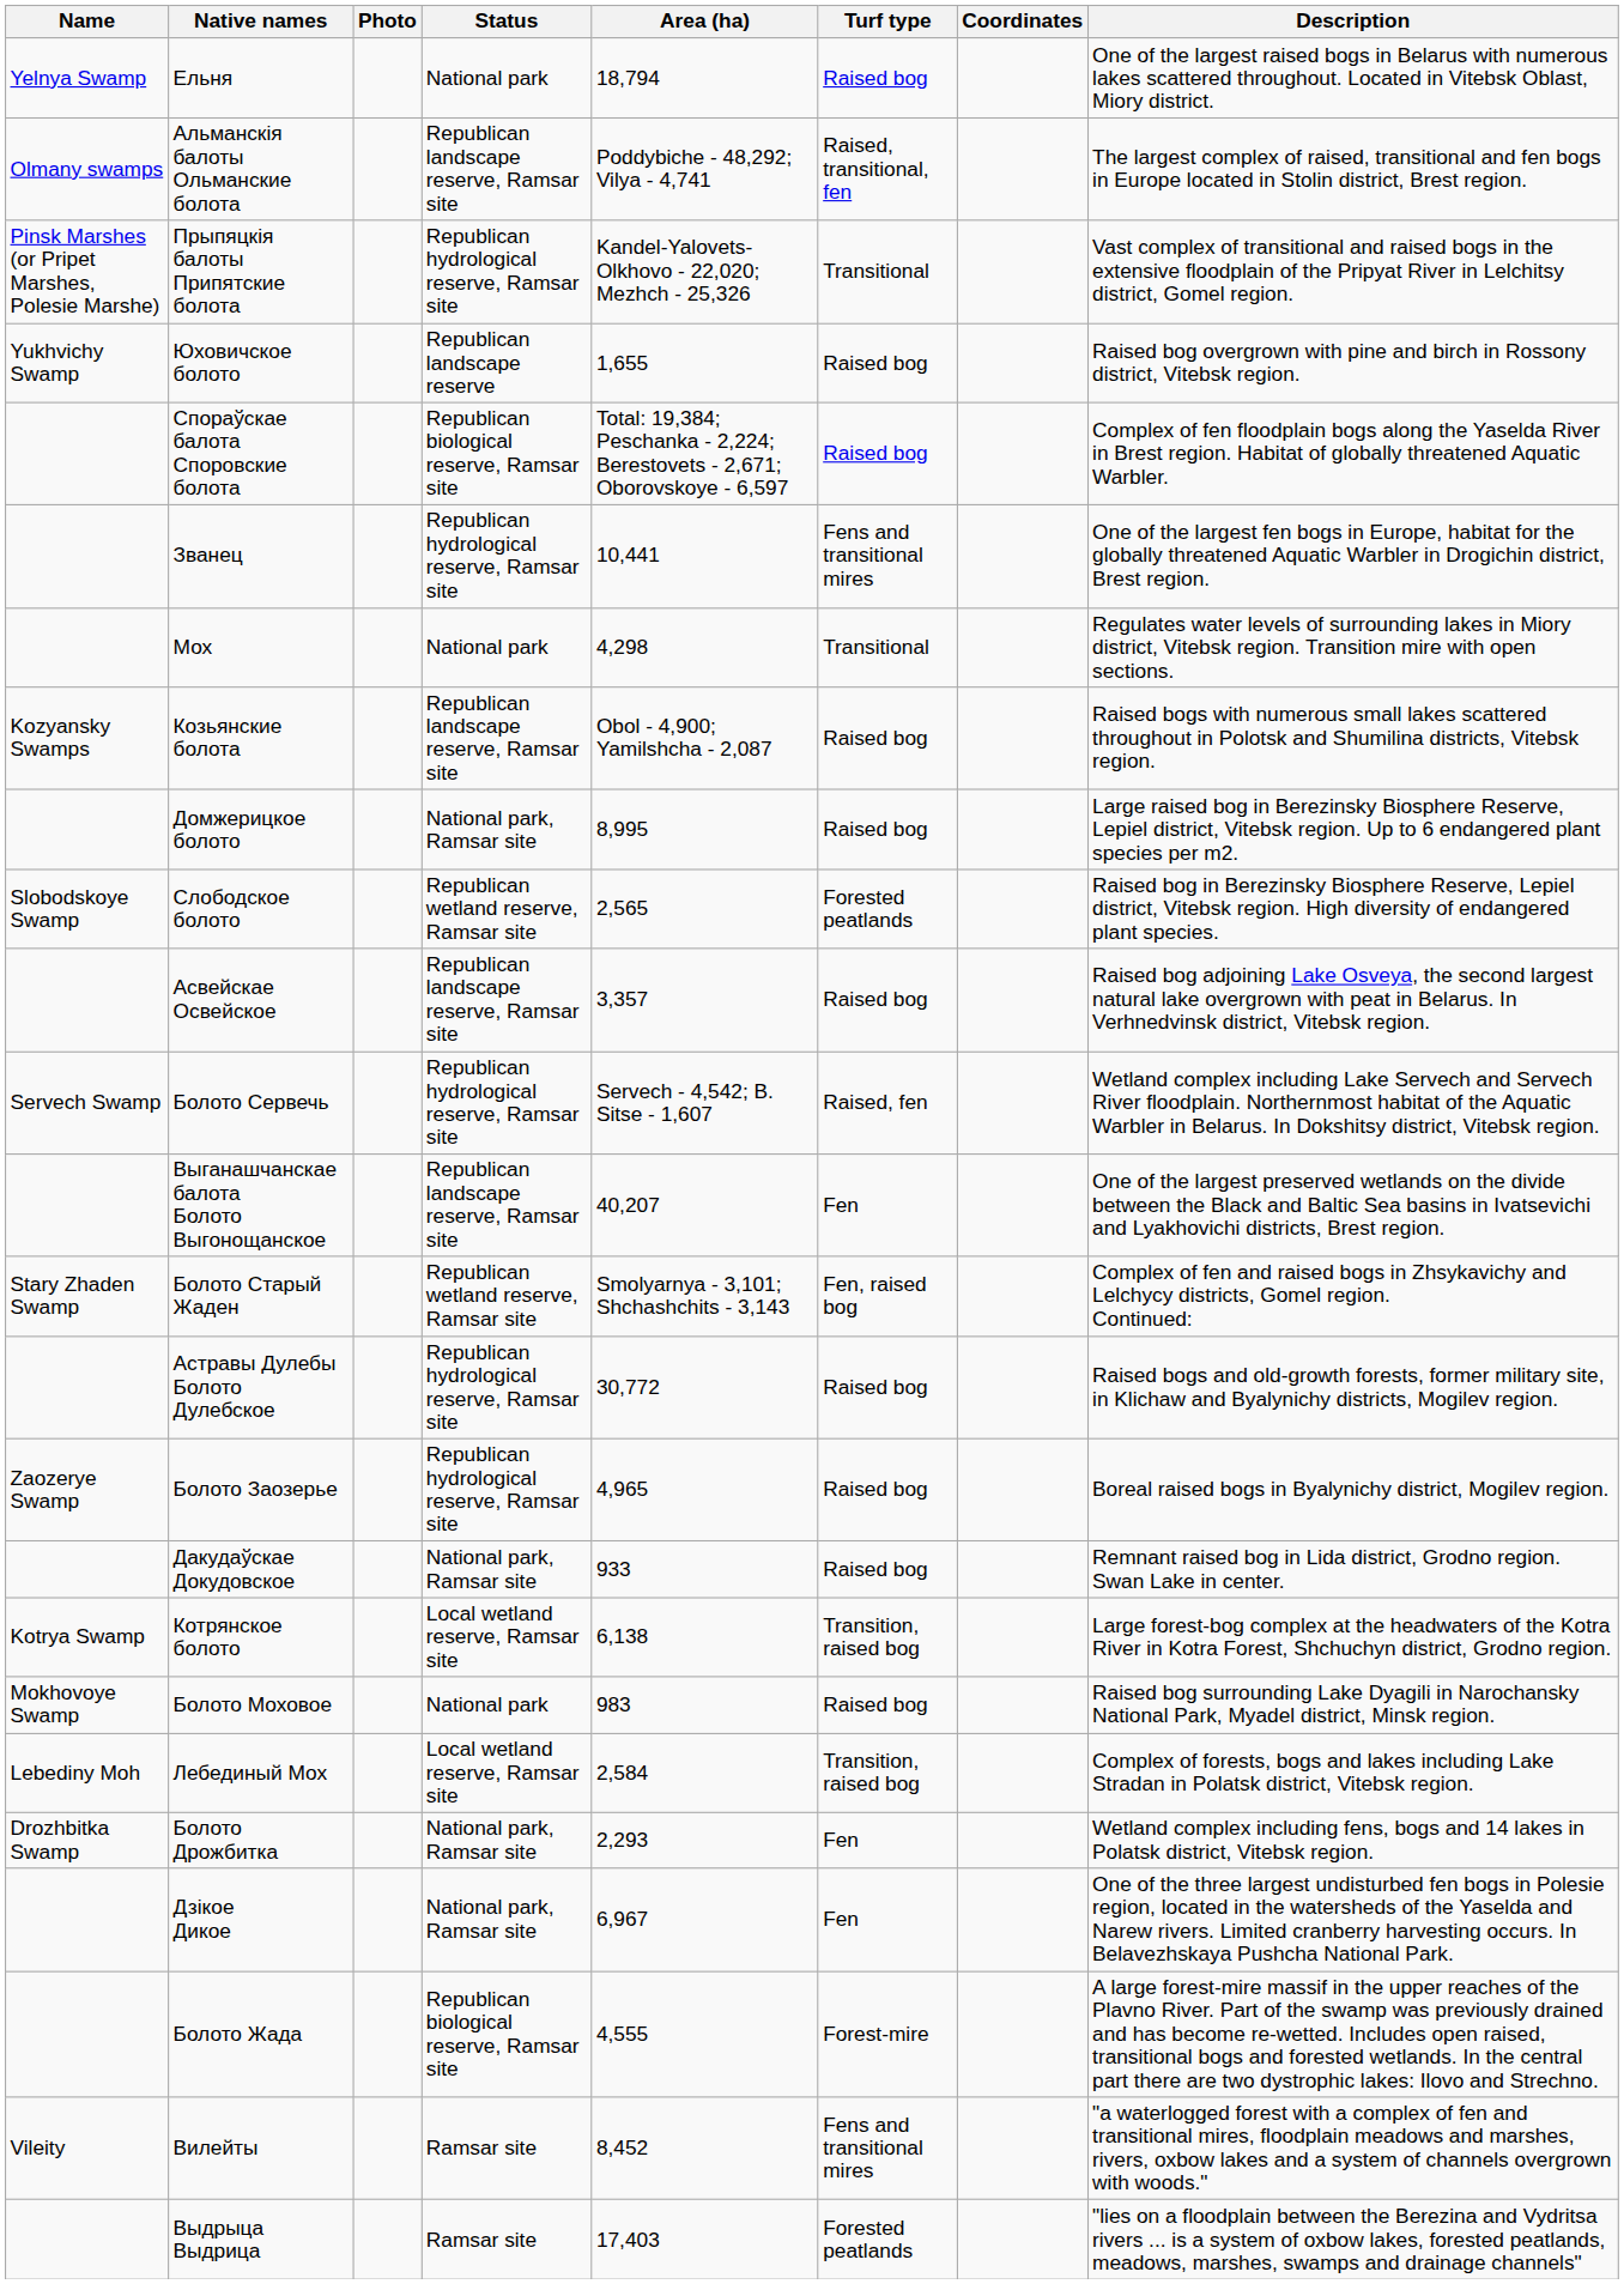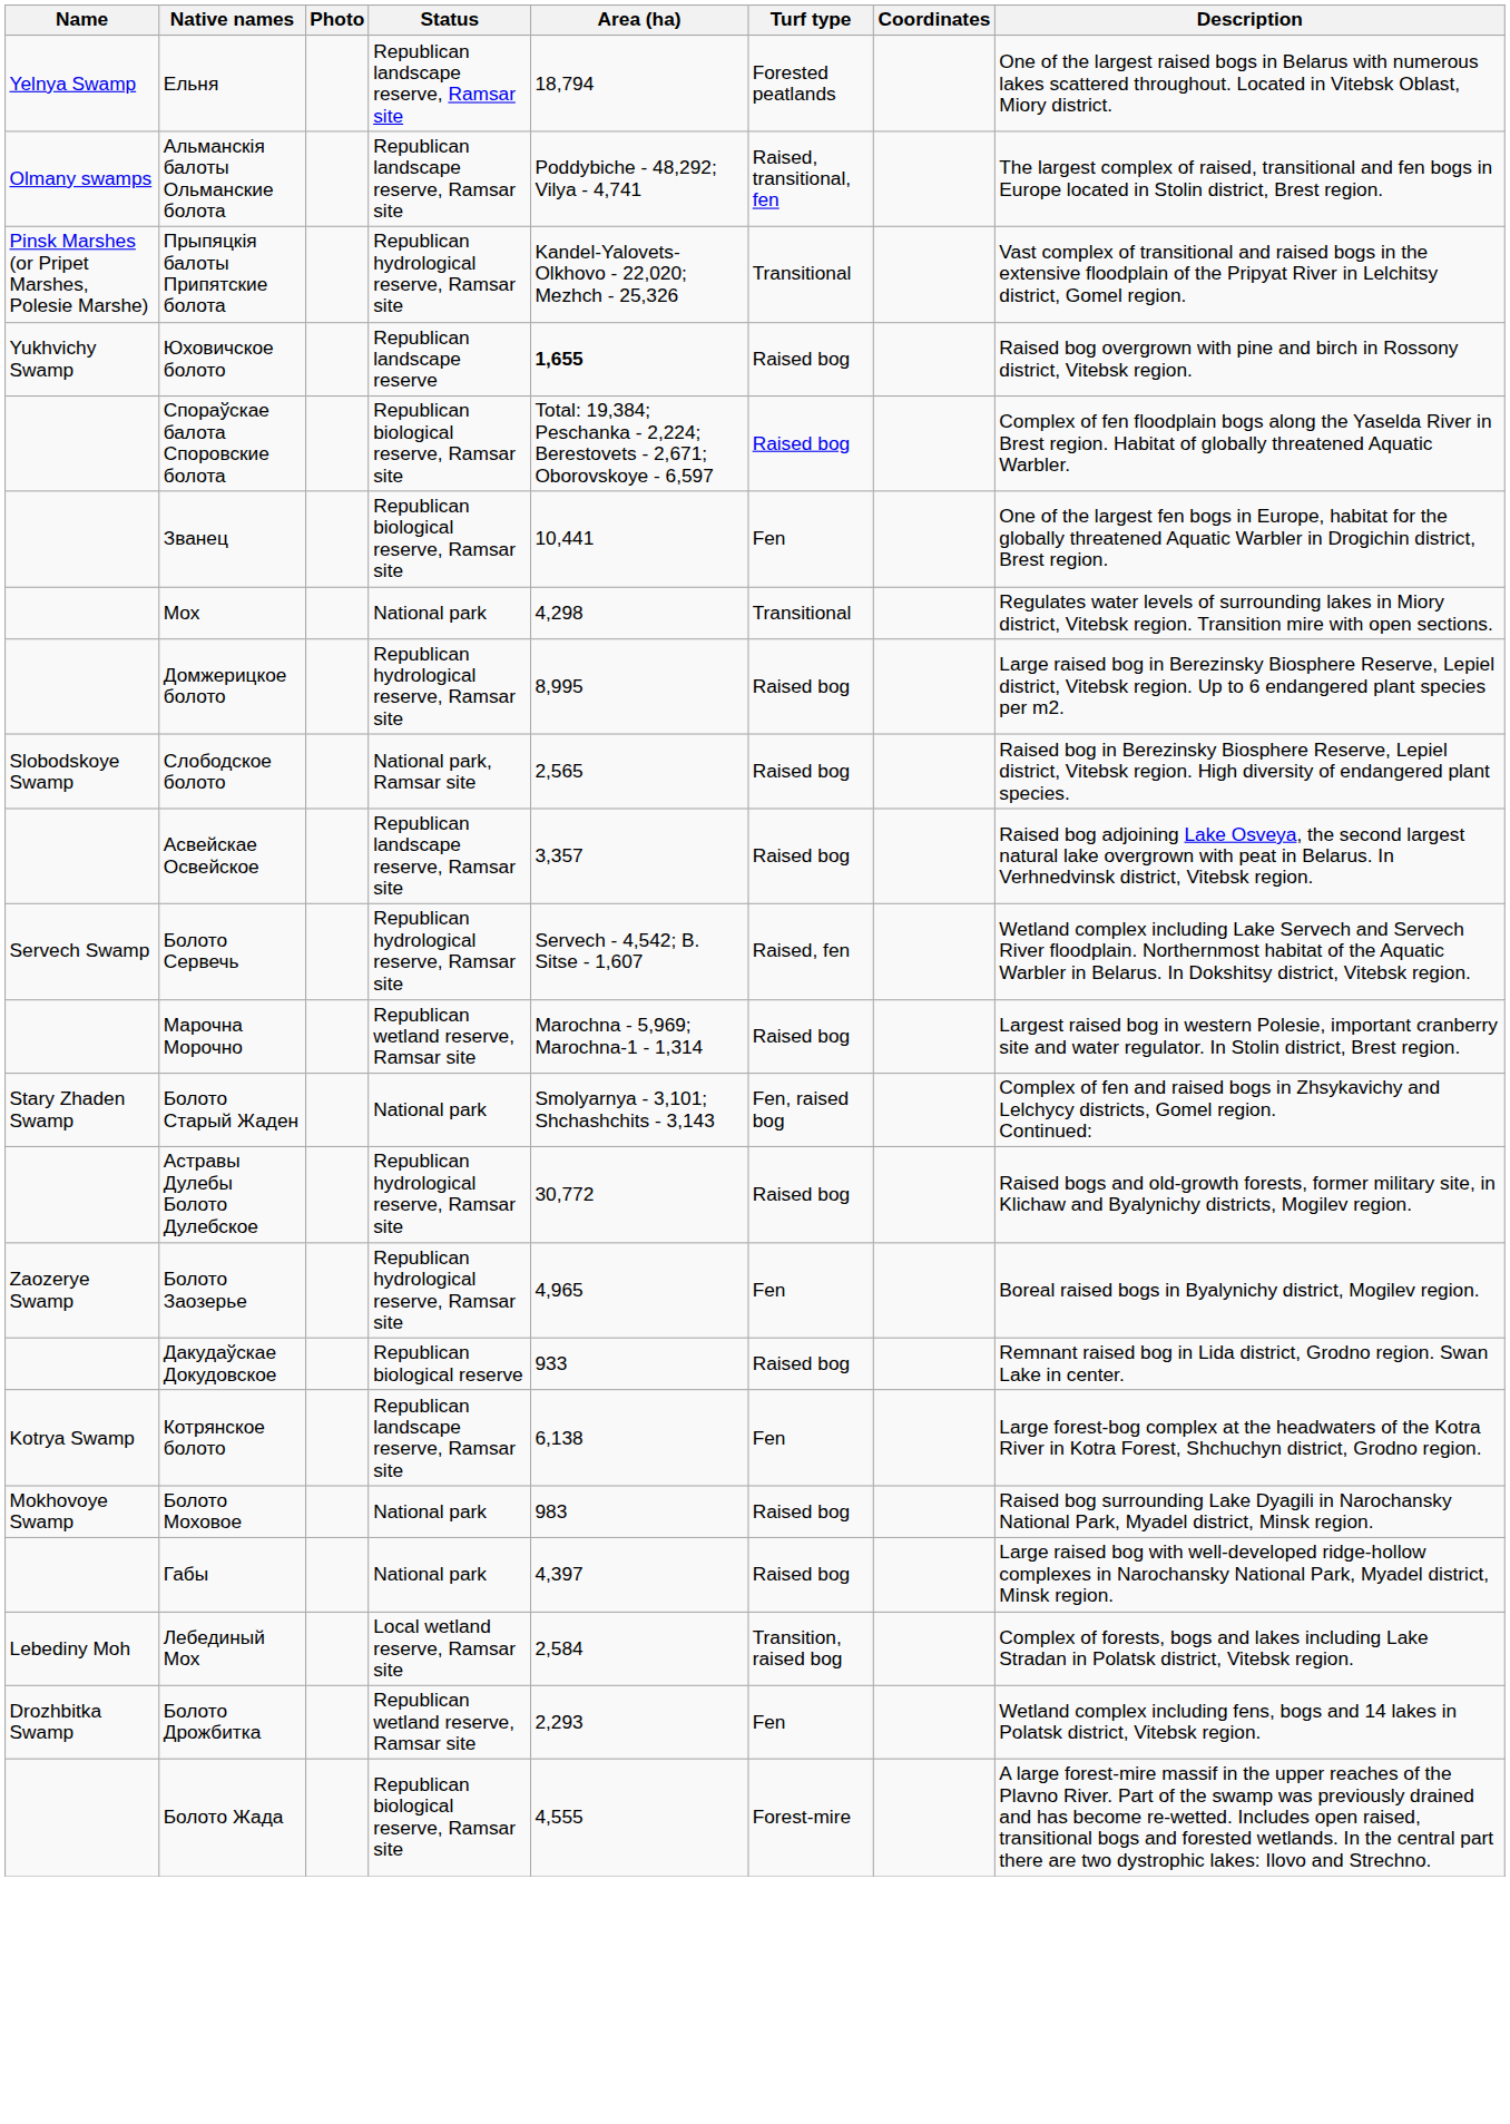Ельня | Status: National park -> Republican landscape reserve, Ramsar site
Ельня | Turf type: Raised bog -> Forested peatlands
Юховичское болото | Area (ha): normal -> bold
Званец | Status: Republican hydrological reserve, Ramsar site -> Republican biological reserve, Ramsar site
Званец | Turf type: Fens and transitional mires -> Fen
- row: Kozyansky Swamps | Козьянские болота | Republican landscape reserve, Ramsar site | Obol - 4,900; Yamilshcha - 2,087 | Raised bog | Raised bogs with numerous small lakes scattered throughout in Polotsk and Shumilina districts, Vitebsk region.
Домжерицкое болото | Status: National park, Ramsar site -> Republican hydrological reserve, Ramsar site
Слободское болото | Status: Republican wetland reserve, Ramsar site -> National park, Ramsar site
Слободское болото | Turf type: Forested peatlands -> Raised bog
- row: Выганашчанскае балота Болото Выгонощанское | Republican landscape reserve, Ramsar site | 40,207 | Fen | One of the largest preserved wetlands on the divide between the Black and Baltic Sea basins in Ivatsevichi and Lyakhovichi districts, Brest region.
+ row: Марочна Морочно | Republican wetland reserve, Ramsar site | Marochna - 5,969; Marochna-1 - 1,314 | Raised bog | Largest raised bog in western Polesie, important cranberry site and water regulator. In Stolin district, Brest region.
Болото Старый Жаден | Status: Republican wetland reserve, Ramsar site -> National park
Болото Заозерье | Turf type: Raised bog -> Fen
Дакудаўскае Докудовское | Status: National park, Ramsar site -> Republican biological reserve
Котрянское болото | Status: Local wetland reserve, Ramsar site -> Republican landscape reserve, Ramsar site
Котрянское болото | Turf type: Transition, raised bog -> Fen
+ row: Габы | National park | 4,397 | Raised bog | Large raised bog with well-developed ridge-hollow complexes in Narochansky National Park, Myadel district, Minsk region.
Болото Дрожбитка | Status: National park, Ramsar site -> Republican wetland reserve, Ramsar site
- row: Дзікое Дикое | National park, Ramsar site | 6,967 | Fen | One of the three largest undisturbed fen bogs in Polesie region, located in the watersheds of the Yaselda and Narew rivers. Limited cranberry harvesting occurs. In Belavezhskaya Pushcha National Park.
- row: Vileity | Вилейты | Ramsar site | 8,452 | Fens and transitional mires | "a waterlogged forest with a complex of fen and transitional mires, floodplain meadows and marshes, rivers, oxbow lakes and a system of channels overgrown with woods."
- row: Выдрыца Выдрица | Ramsar site | 17,403 | Forested peatlands | "lies on a floodplain between the Berezina and Vydritsa rivers ... is a system of oxbow lakes, forested peatlands, meadows, marshes, swamps and drainage channels"
